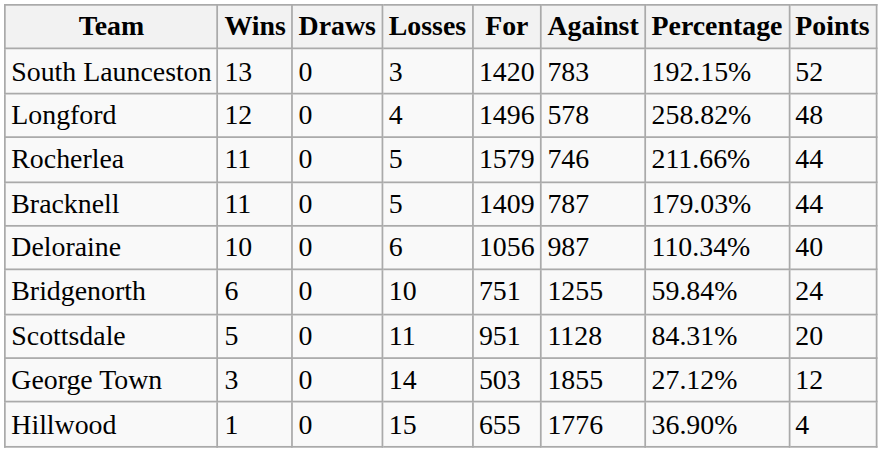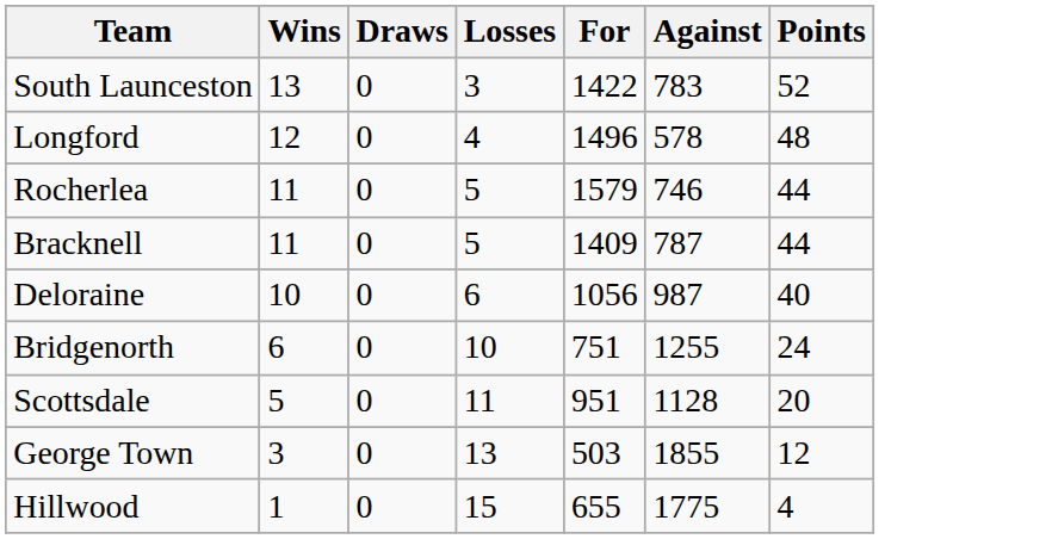- column: Percentage | 192.15% | 258.82% | 211.66% | 179.03% | 110.34% | 59.84% | 84.31% | 27.12% | 36.90%
South Launceston | For: 1420 -> 1422
George Town | Losses: 14 -> 13
Hillwood | Against: 1776 -> 1775
